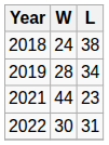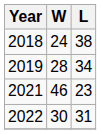2021 | W: 44 -> 46
